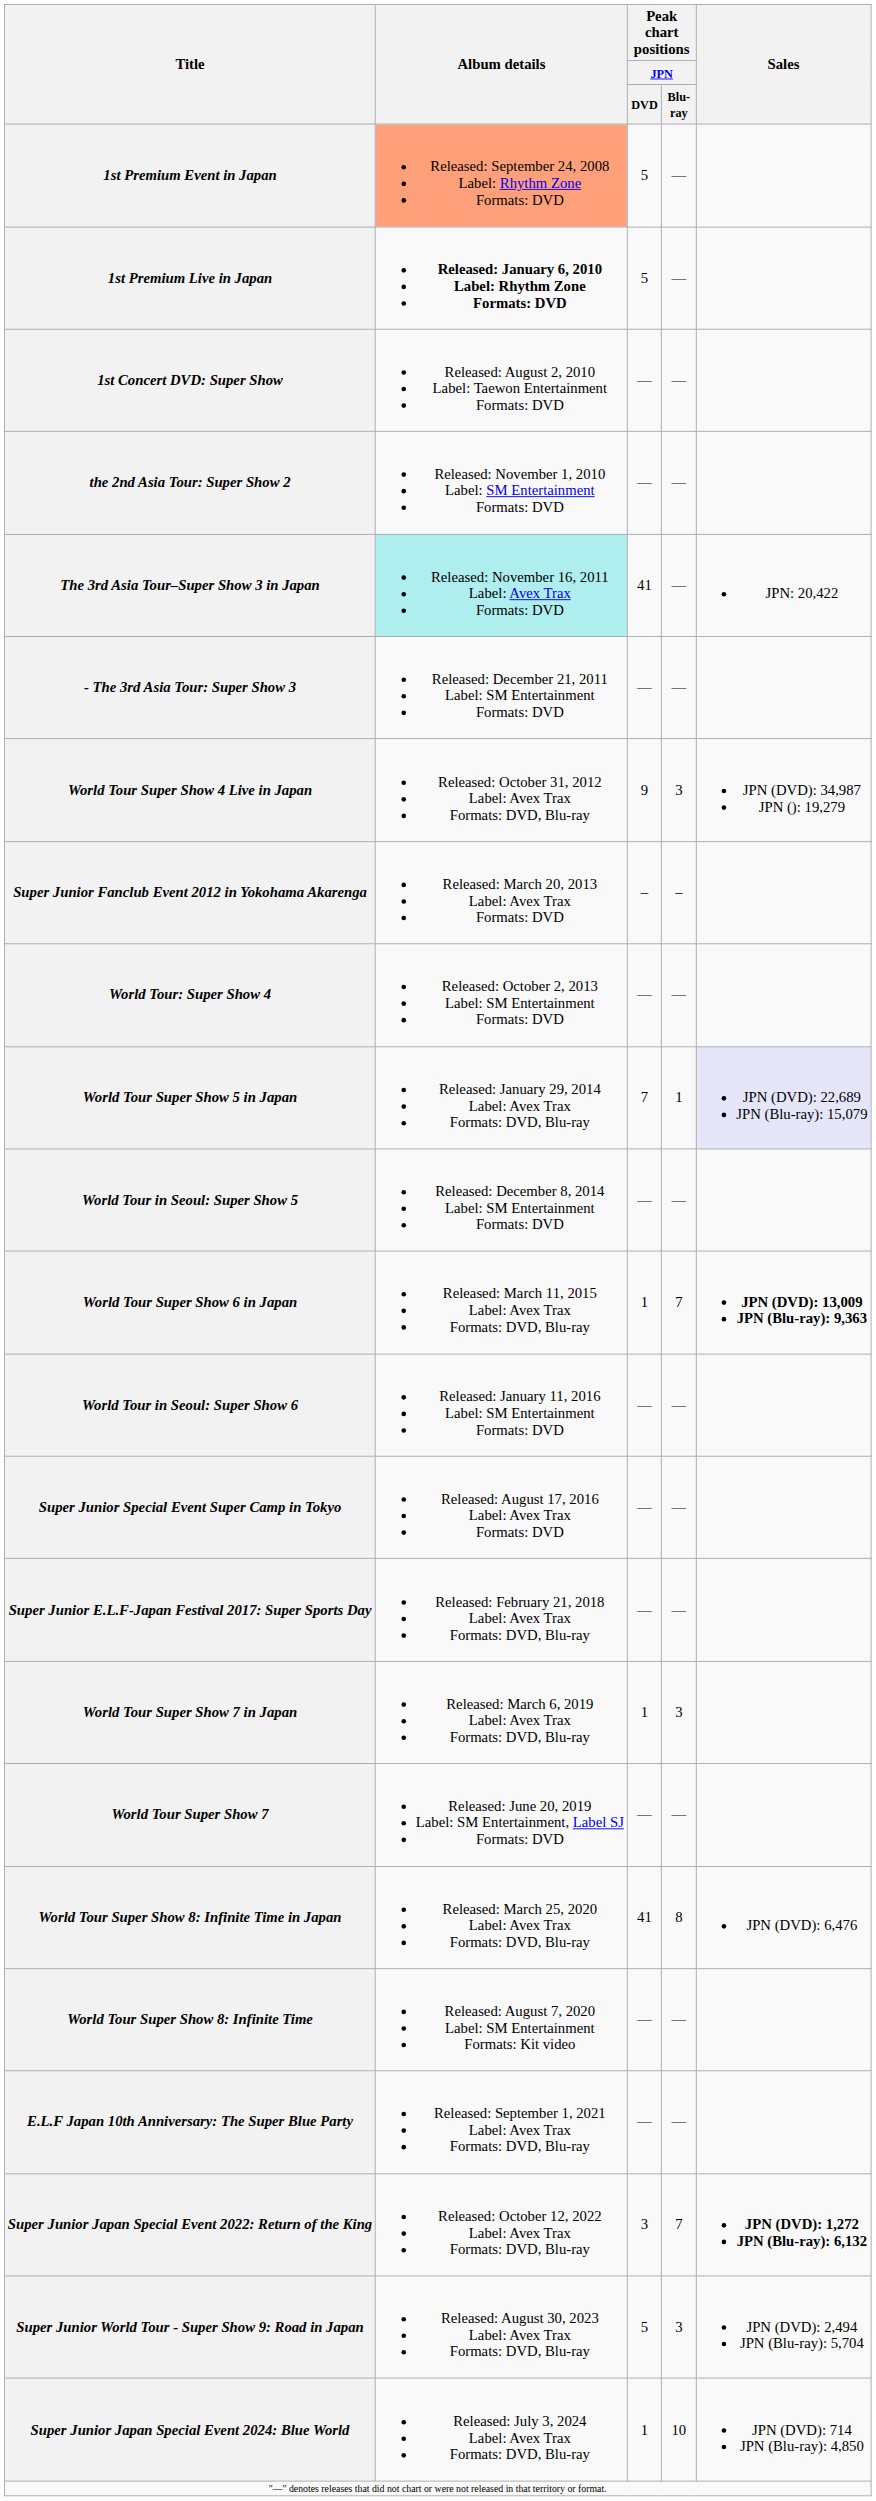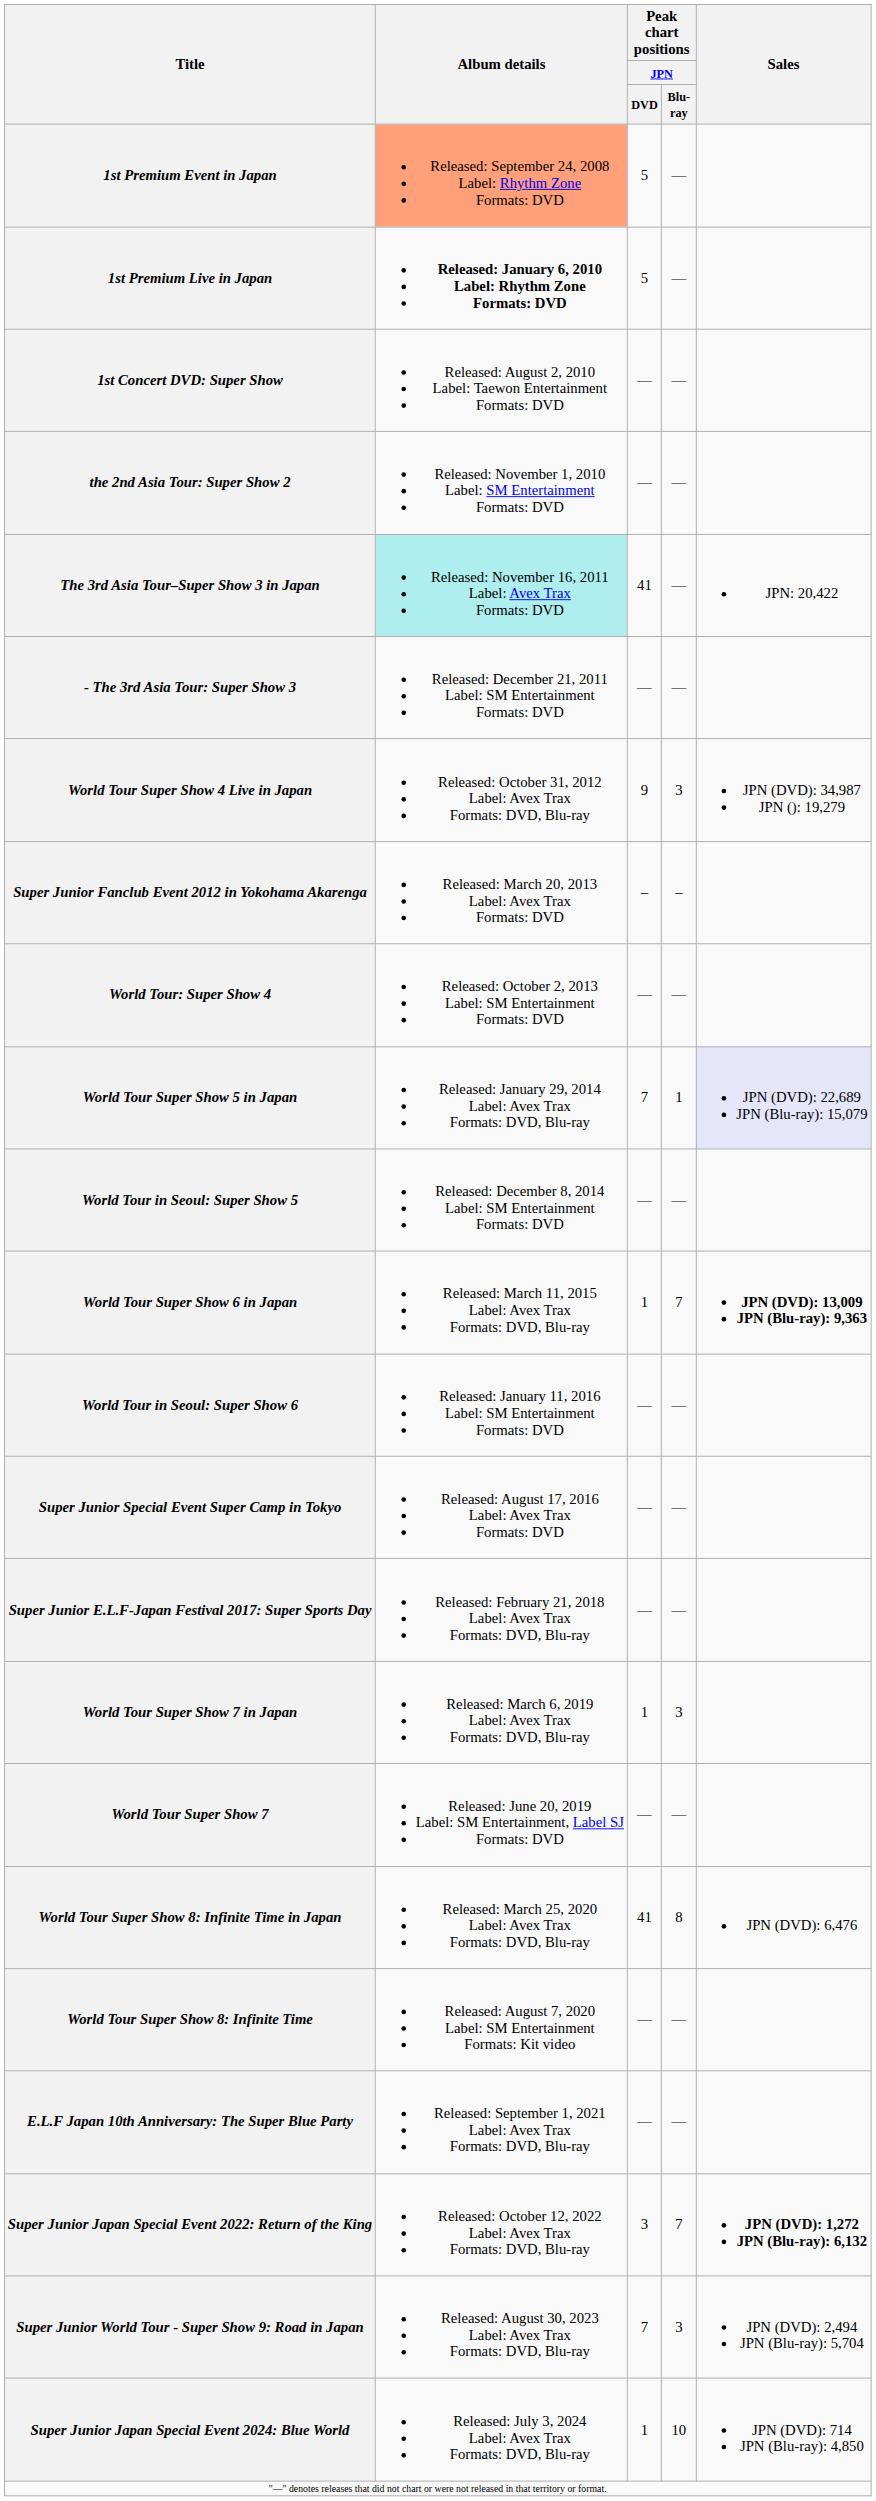Super Junior World Tour - Super Show 9: Road in Japan | Peak chart positions / JPN / DVD: 5 -> 7
